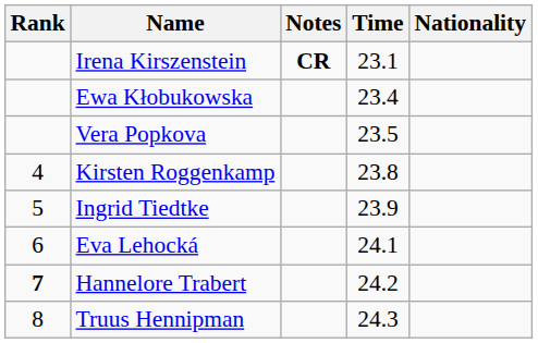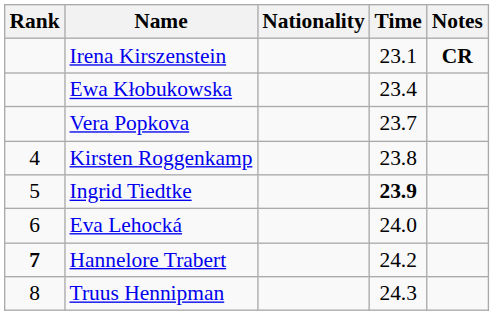columns swapped: Nationality <-> Notes
Vera Popkova | Time: 23.5 -> 23.7
Ingrid Tiedtke | Time: normal -> bold
Eva Lehocká | Time: 24.1 -> 24.0
